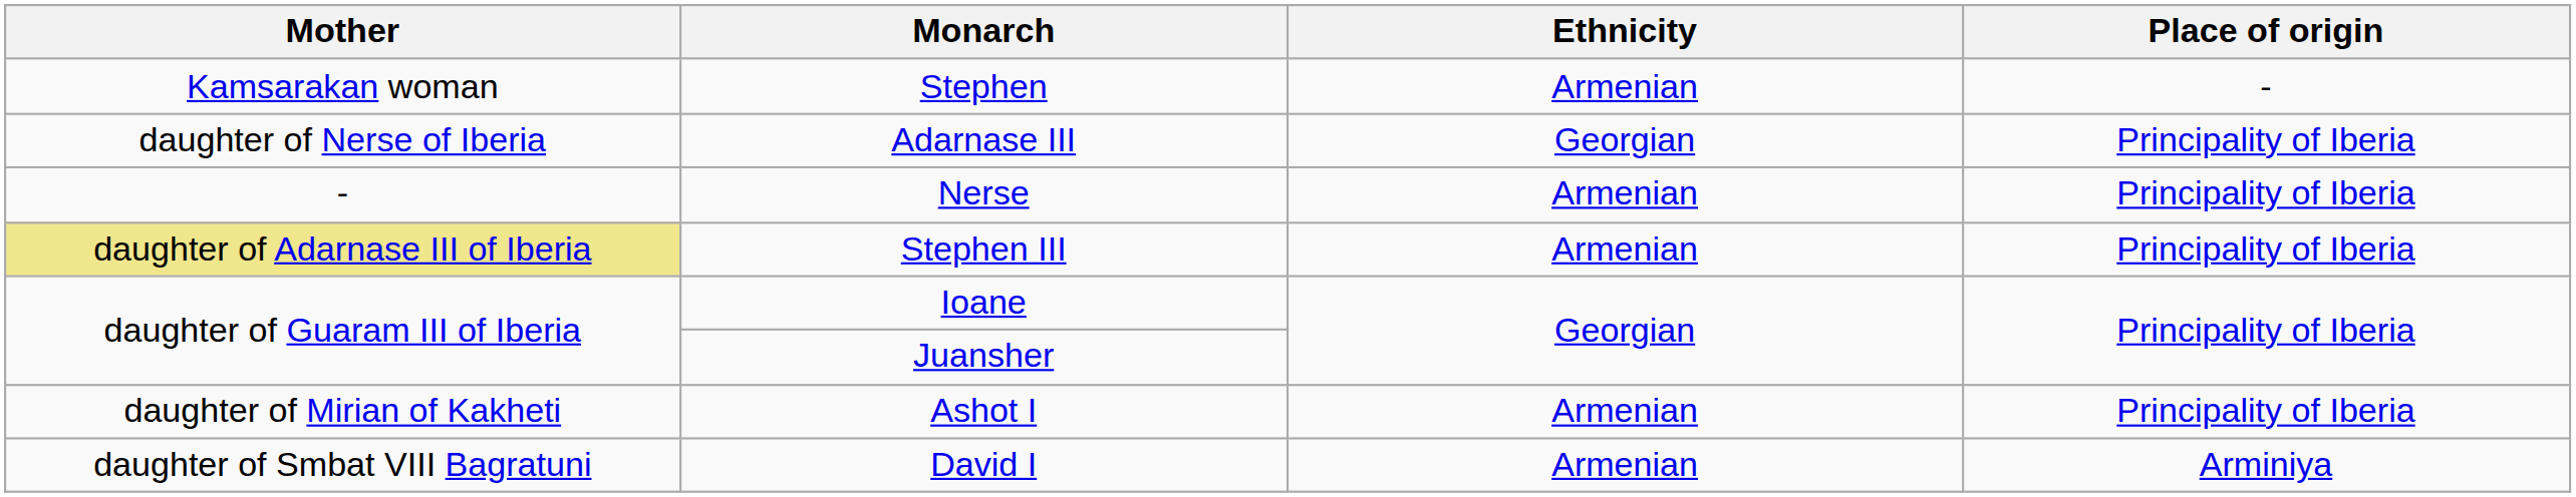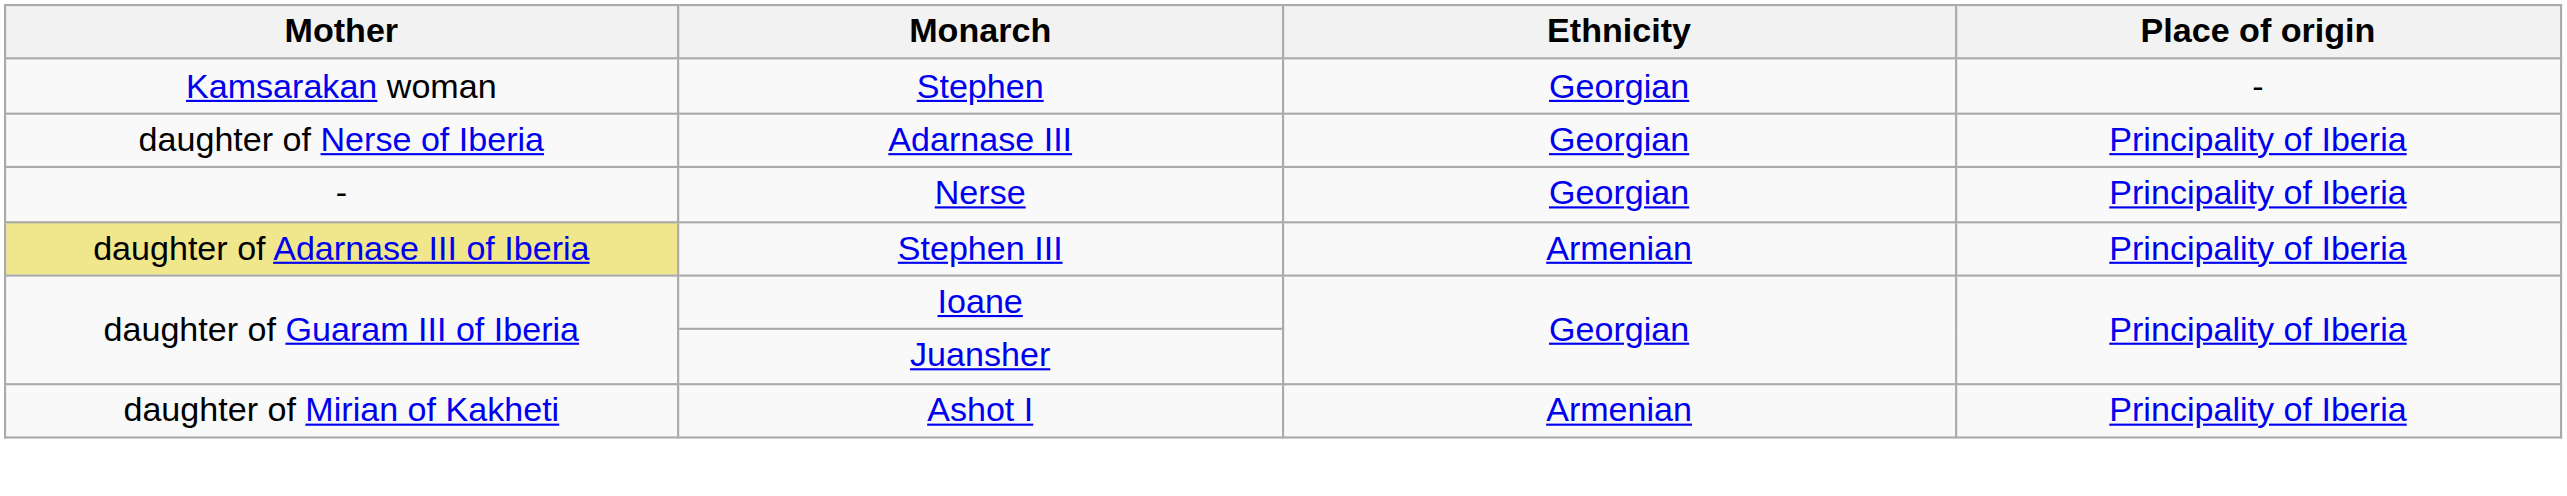Stephen | Ethnicity: Armenian -> Georgian
Nerse | Ethnicity: Armenian -> Georgian
- row: daughter of Smbat VIII Bagratuni | David I | Armenian | Arminiya
